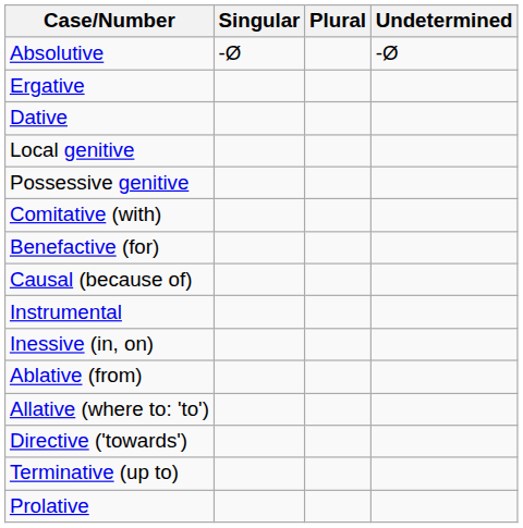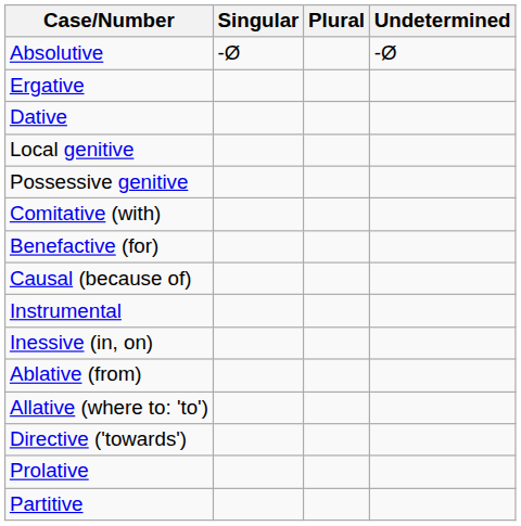- row: Terminative (up to)
+ row: Partitive
